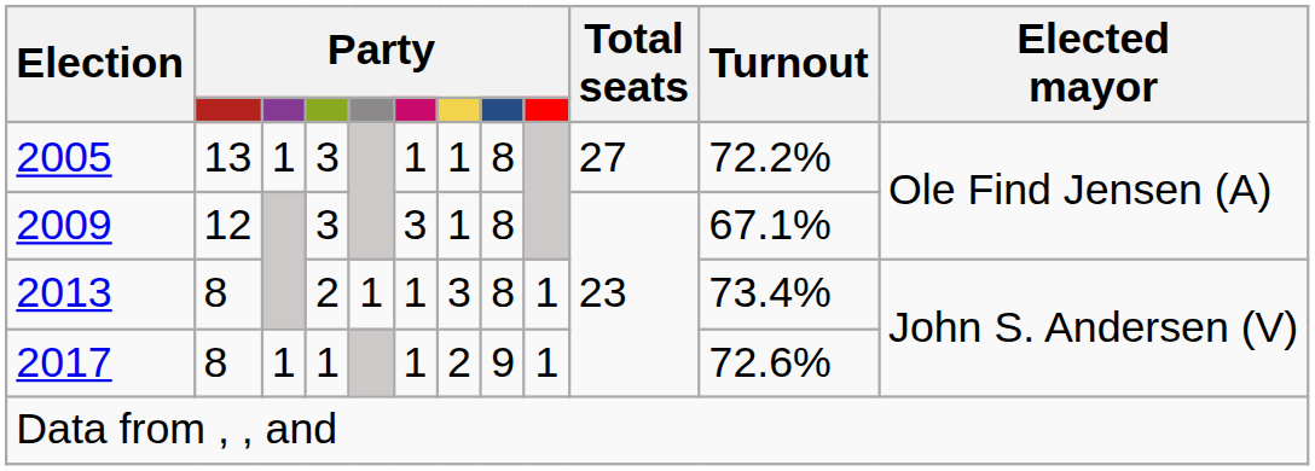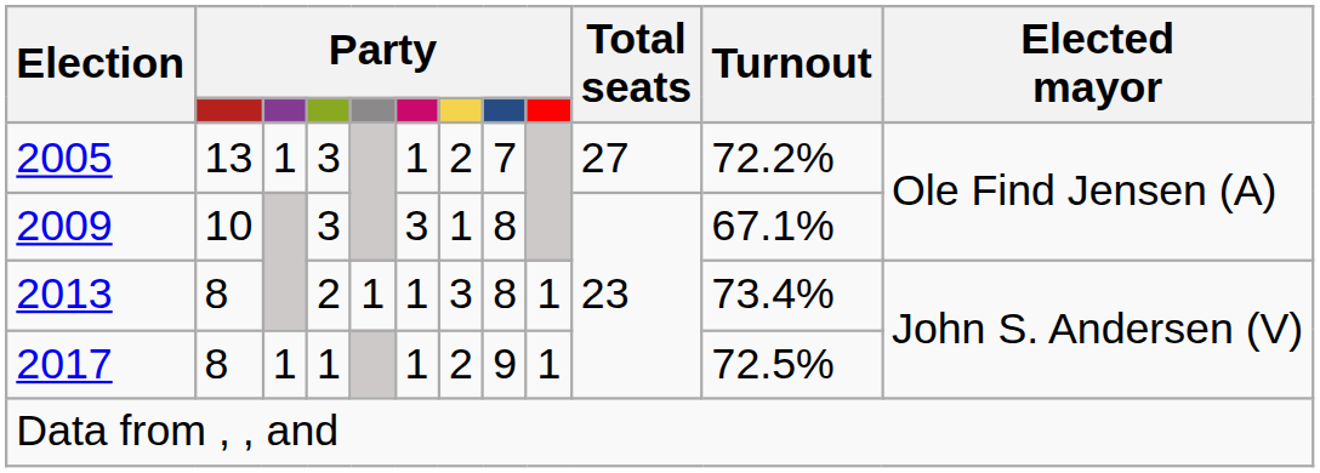2005 | column 7: 1 -> 2
2005 | column 8: 8 -> 7
2009 | column 2: 12 -> 10
2017 | Turnout: 72.6% -> 72.5%
